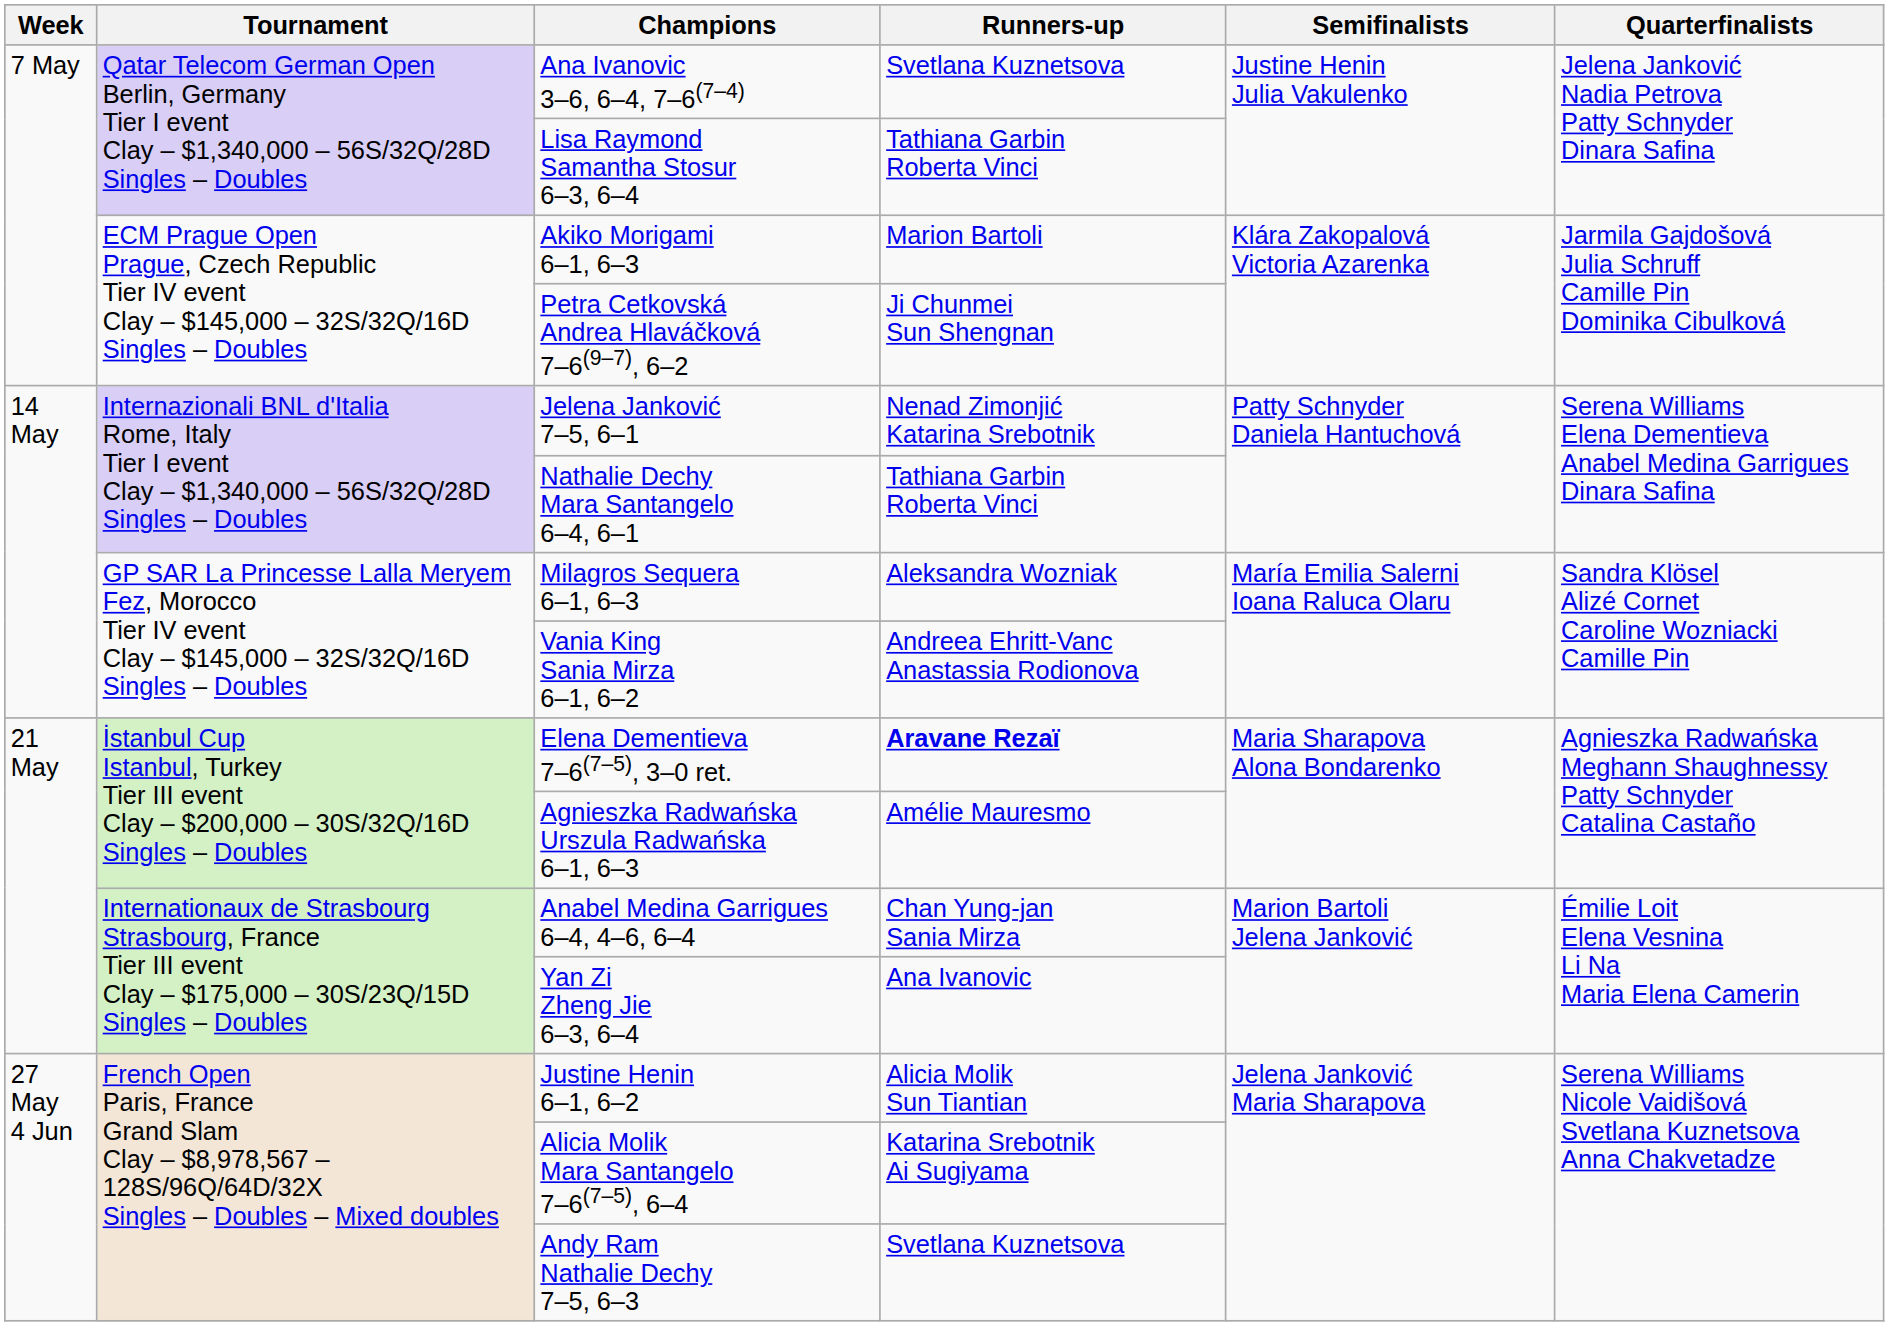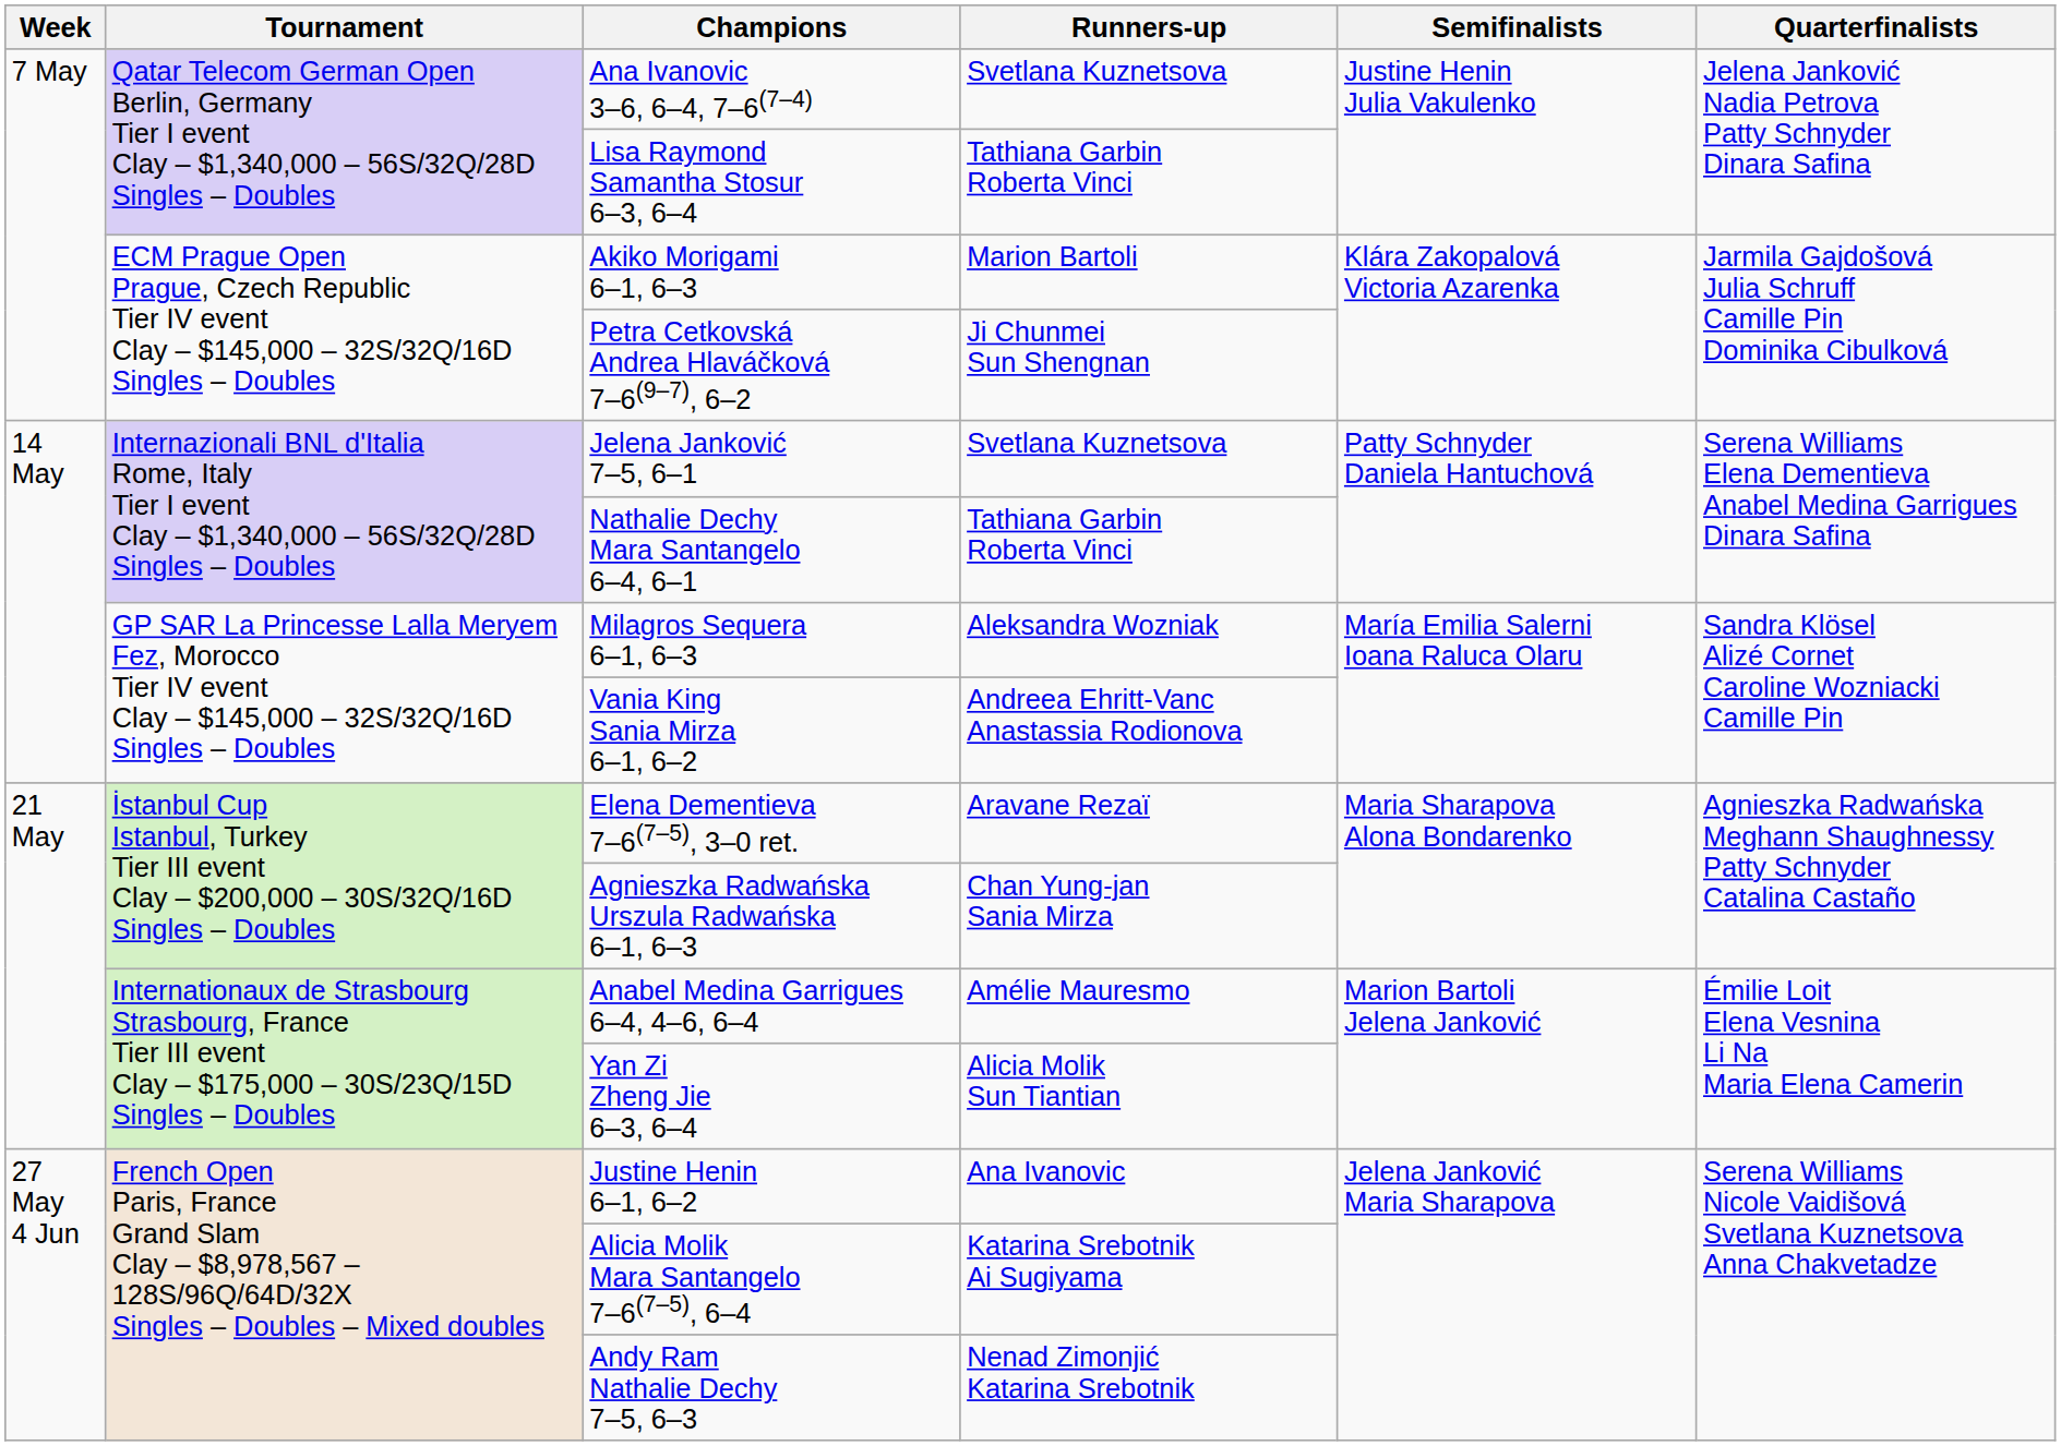Jelena Janković 7–5, 6–1 | Runners-up: Nenad Zimonjić Katarina Srebotnik -> Svetlana Kuznetsova
Elena Dementieva 7–6(7–5), 3–0 ret. | Runners-up: bold -> normal
Agnieszka Radwańska Urszula Radwańska 6–1, 6–3 | Runners-up: Amélie Mauresmo -> Chan Yung-jan Sania Mirza
Anabel Medina Garrigues 6–4, 4–6, 6–4 | Runners-up: Chan Yung-jan Sania Mirza -> Amélie Mauresmo
Yan Zi Zheng Jie 6–3, 6–4 | Runners-up: Ana Ivanovic -> Alicia Molik Sun Tiantian
Justine Henin 6–1, 6–2 | Runners-up: Alicia Molik Sun Tiantian -> Ana Ivanovic
Andy Ram Nathalie Dechy 7–5, 6–3 | Runners-up: Svetlana Kuznetsova -> Nenad Zimonjić Katarina Srebotnik
